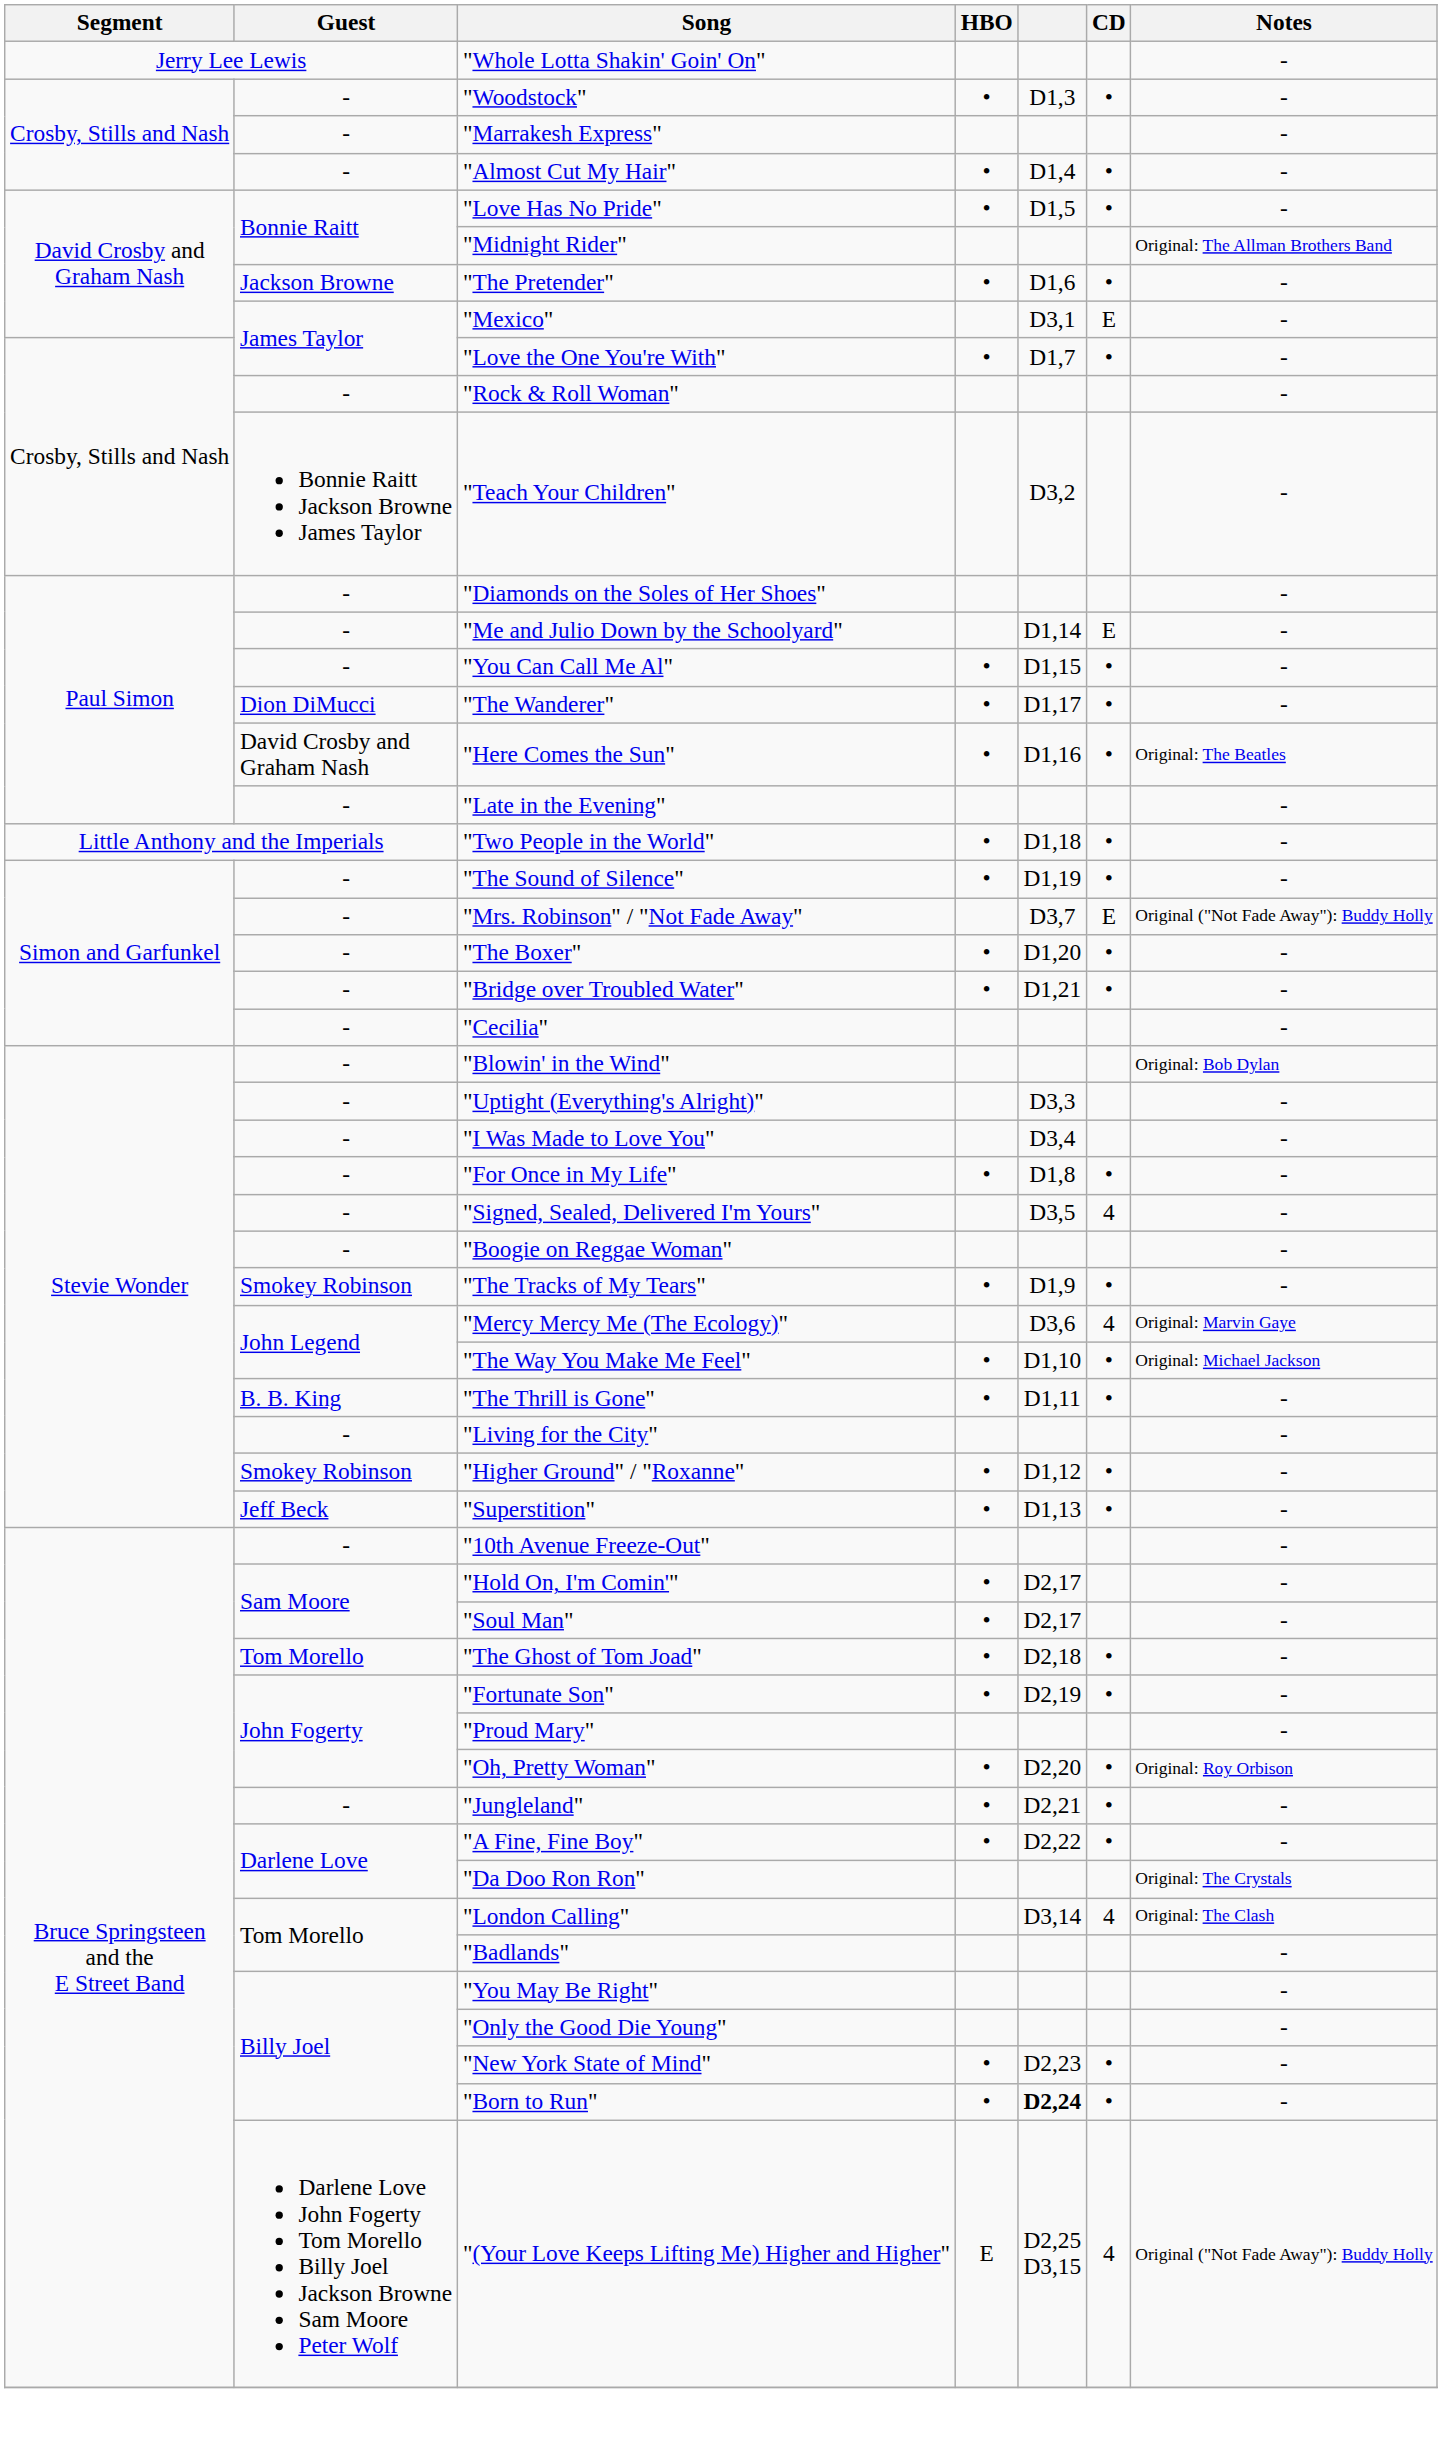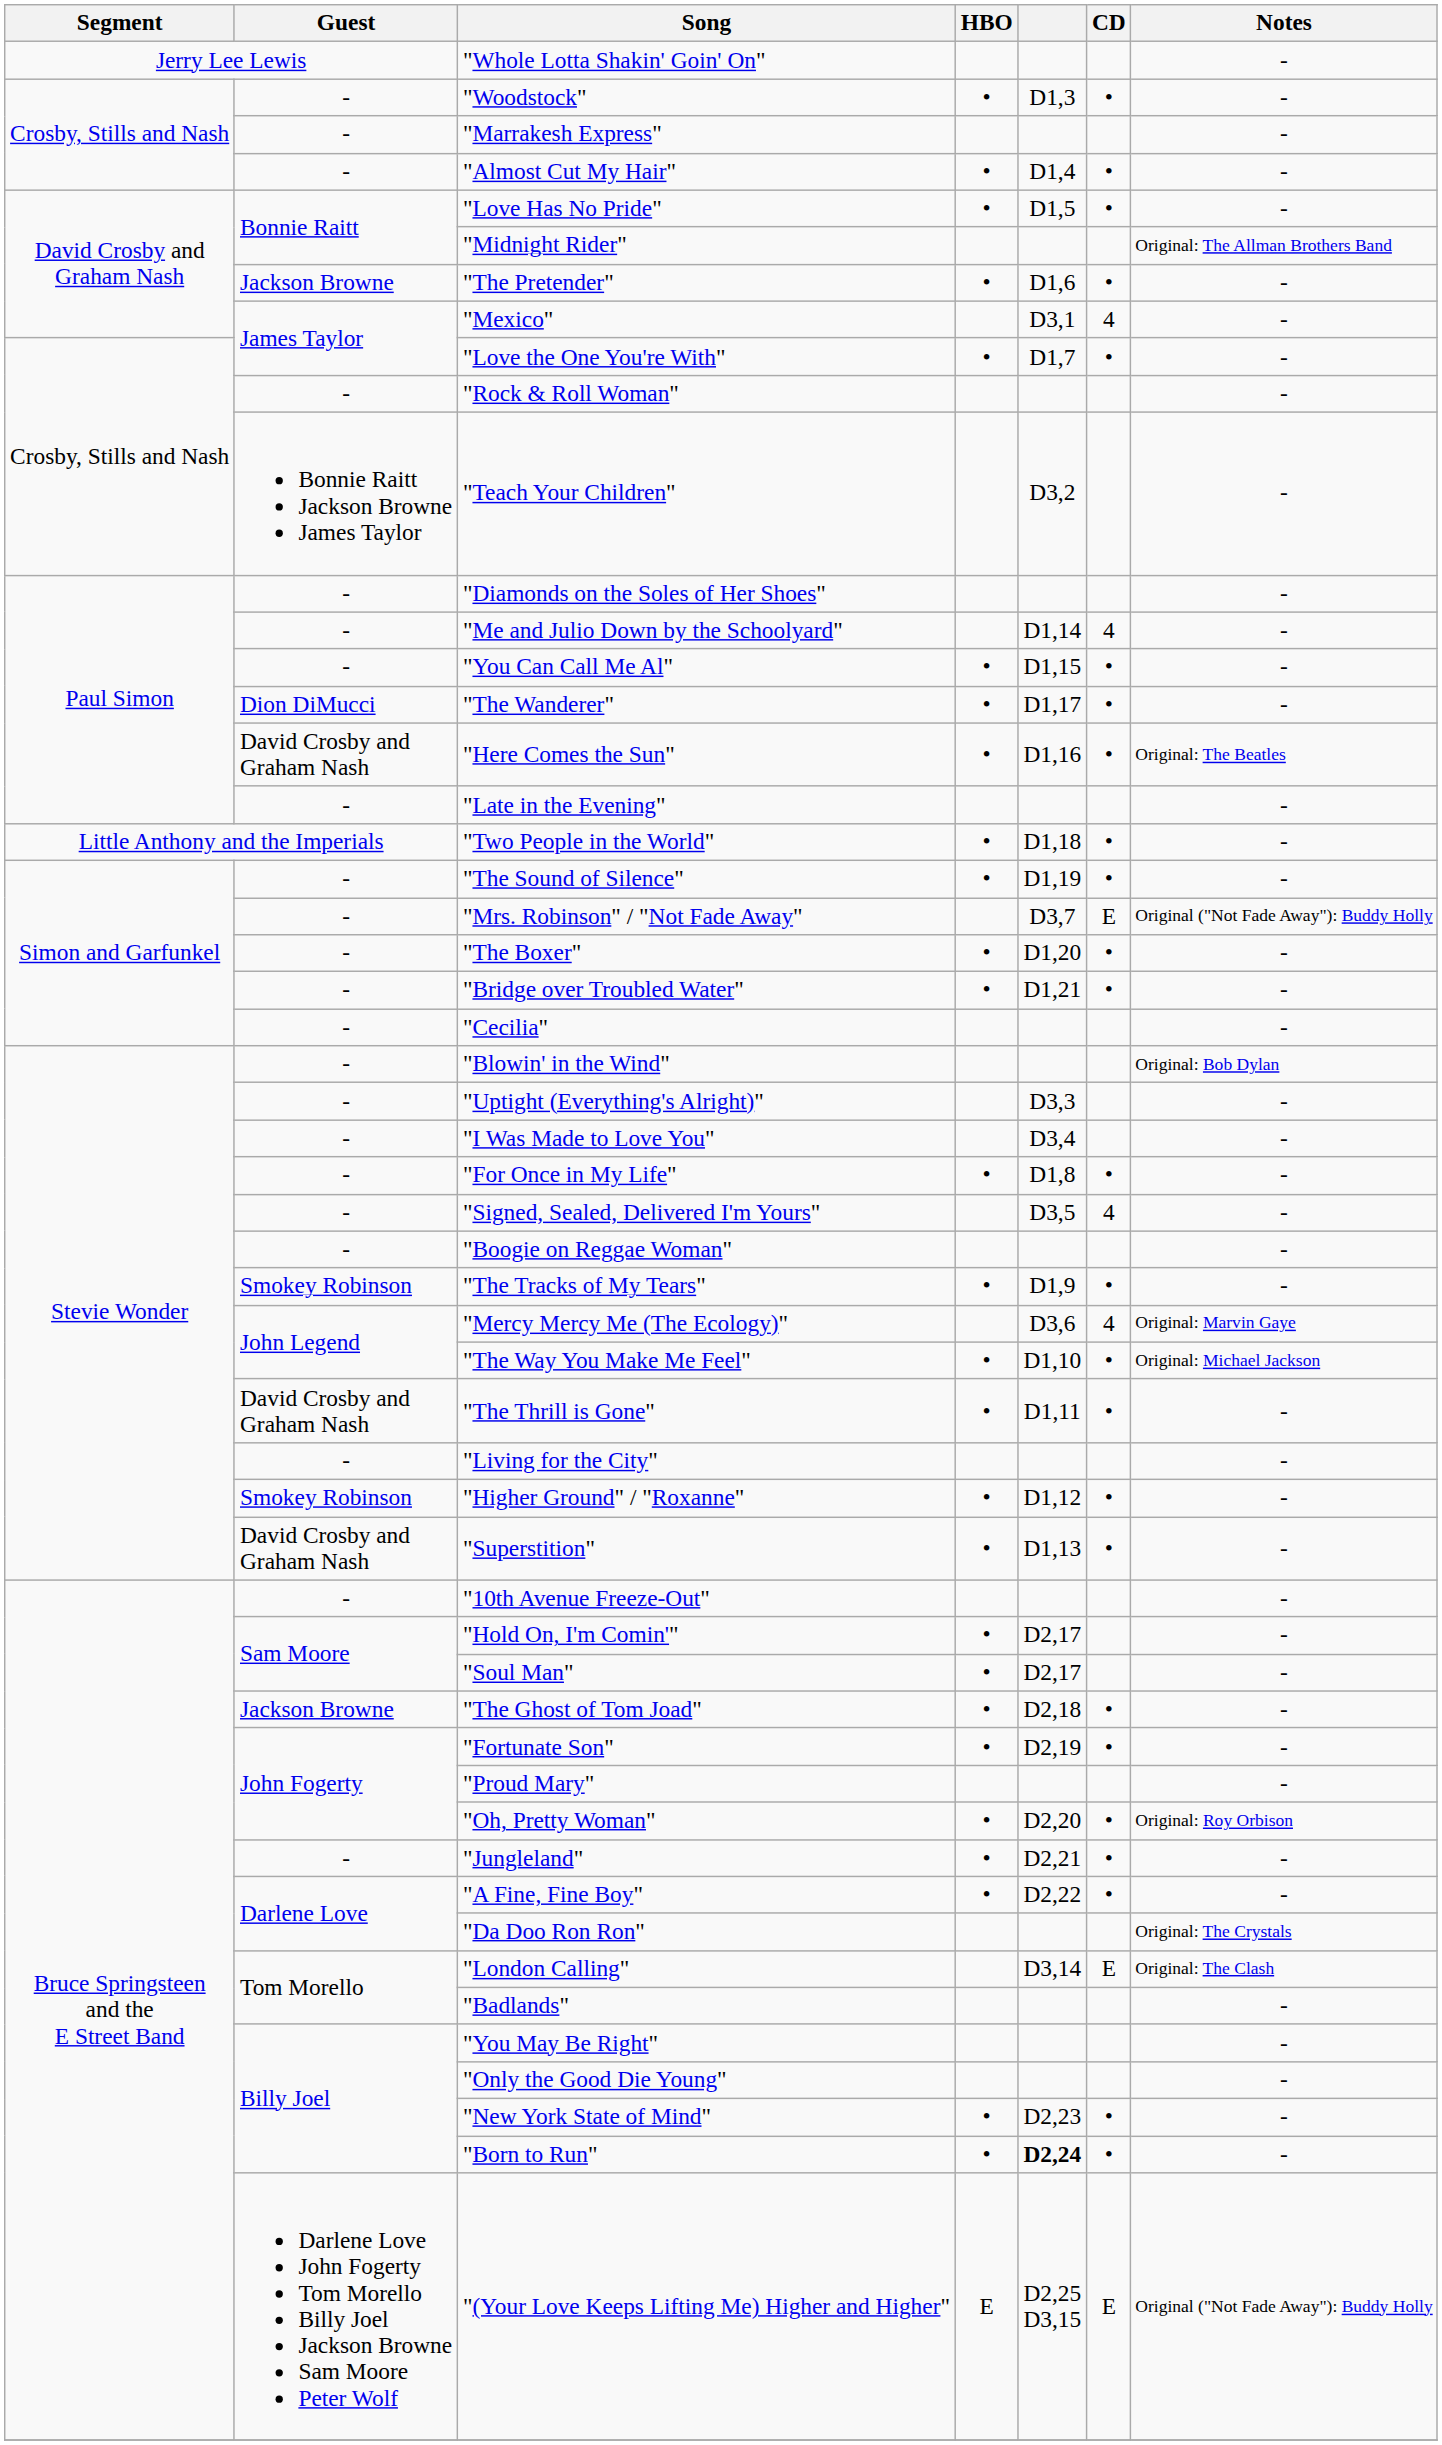"Mexico" | CD: E -> 4
"Me and Julio Down by the Schoolyard" | CD: E -> 4
"The Thrill is Gone" | Guest: B. B. King -> David Crosby and Graham Nash
"Superstition" | Guest: Jeff Beck -> David Crosby and Graham Nash
"The Ghost of Tom Joad" | Guest: Tom Morello -> Jackson Browne
"London Calling" | CD: 4 -> E
"(Your Love Keeps Lifting Me) Higher and Higher" | CD: 4 -> E
